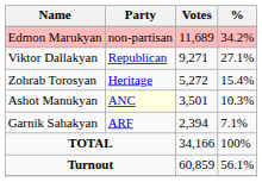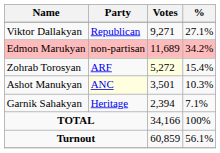rows swapped: Edmon Marukyan <-> Viktor Dallakyan
Zohrab Torosyan | Party: Heritage -> ARF
Zohrab Torosyan | Votes: no background -> lightyellow background
Garnik Sahakyan | Party: ARF -> Heritage
